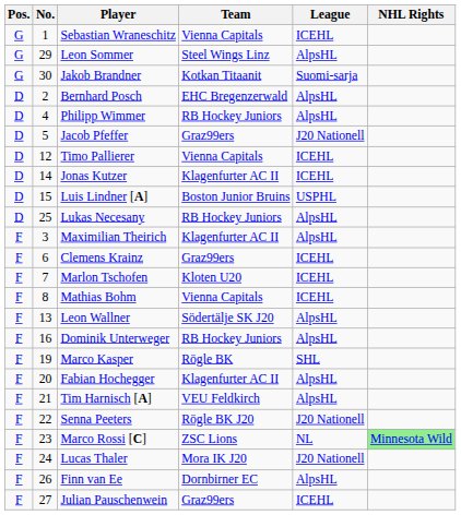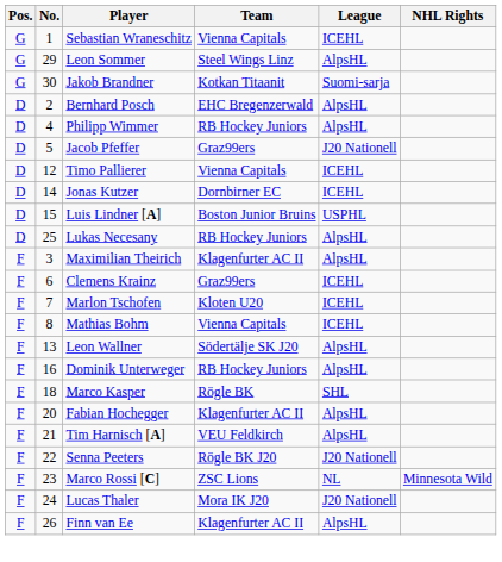Jonas Kutzer | Team: Klagenfurter AC II -> Dornbirner EC
Marco Kasper | No.: 19 -> 18
Marco Rossi [C] | NHL Rights: lightgreen background -> no background
Finn van Ee | Team: Dornbirner EC -> Klagenfurter AC II
- row: F | 27 | Julian Pauschenwein | Graz99ers | ICEHL
